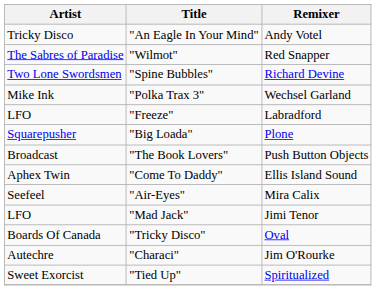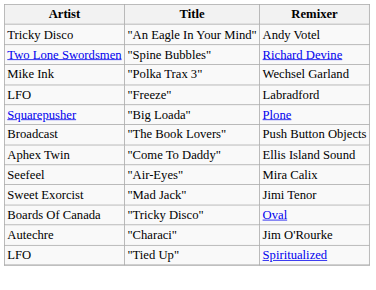- row: The Sabres of Paradise | "Wilmot" | Red Snapper
"Mad Jack" | Artist: LFO -> Sweet Exorcist
"Tied Up" | Artist: Sweet Exorcist -> LFO
